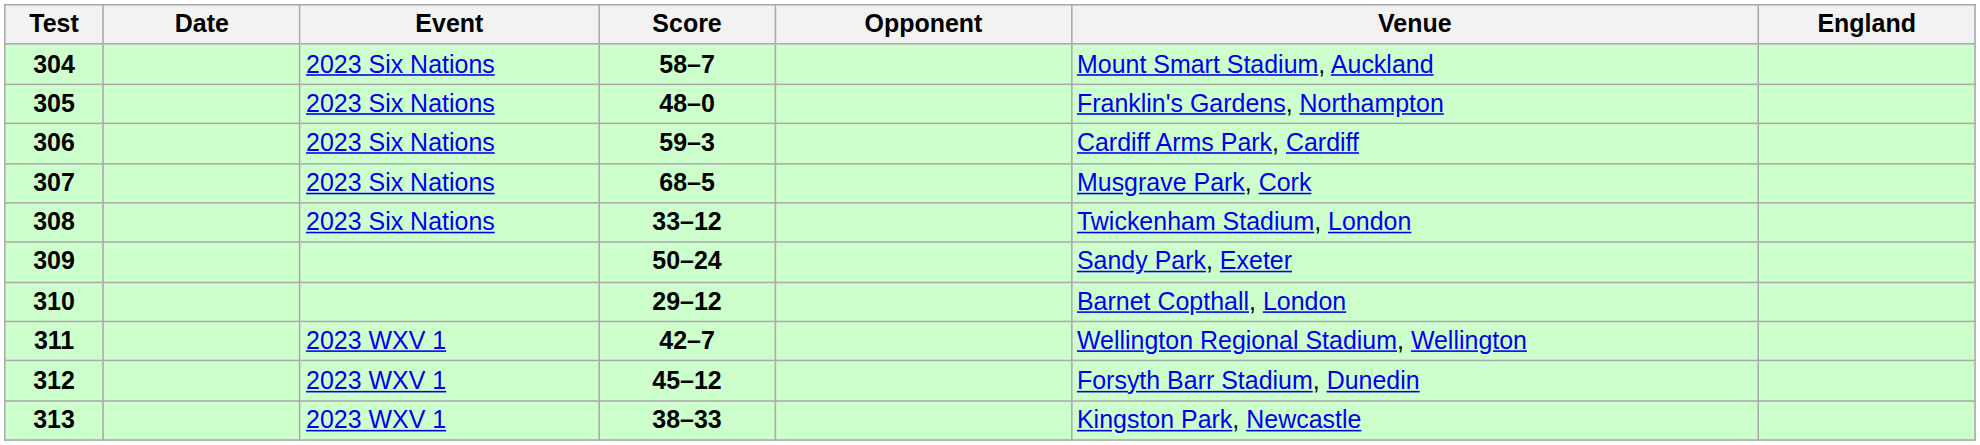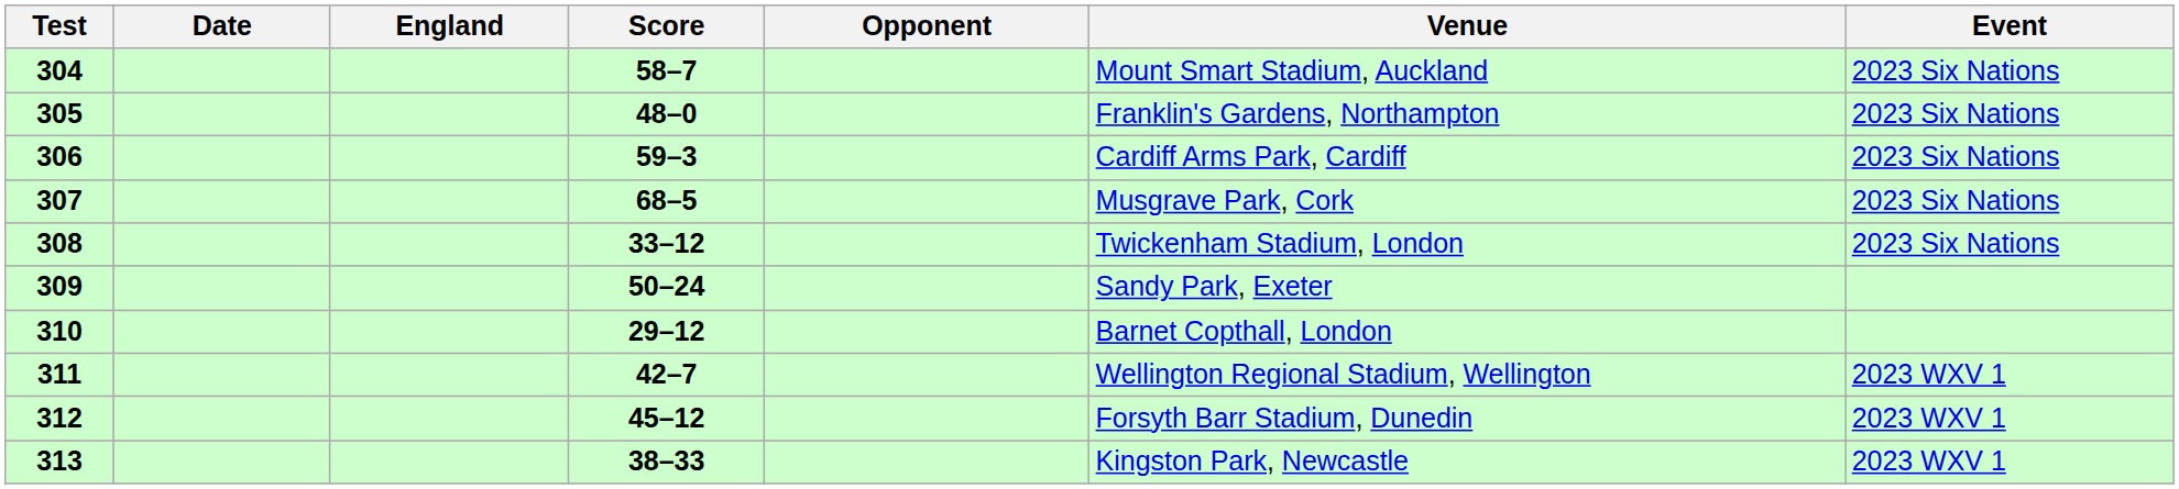columns swapped: England <-> Event
